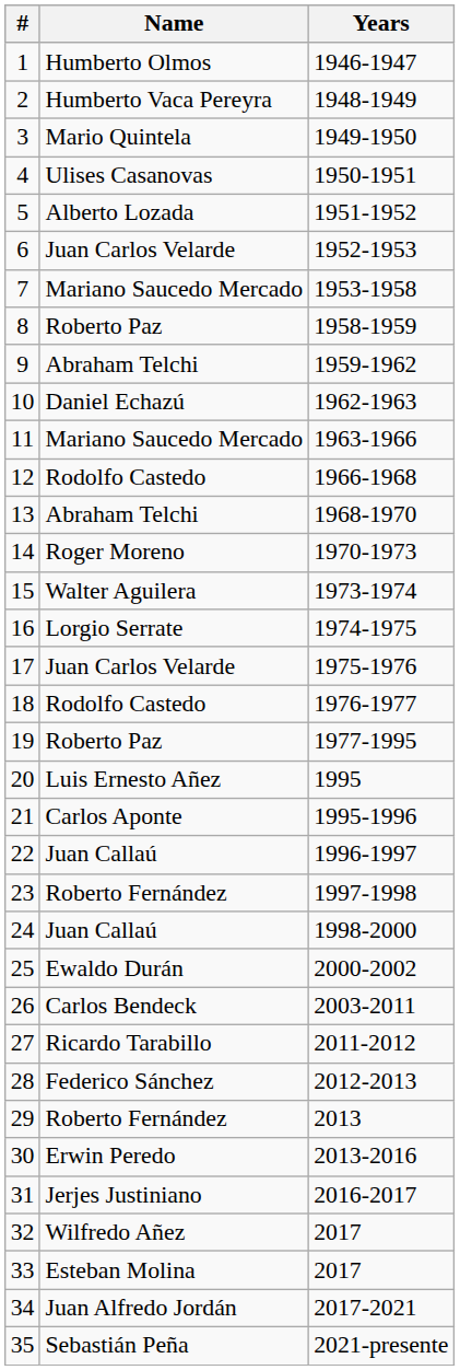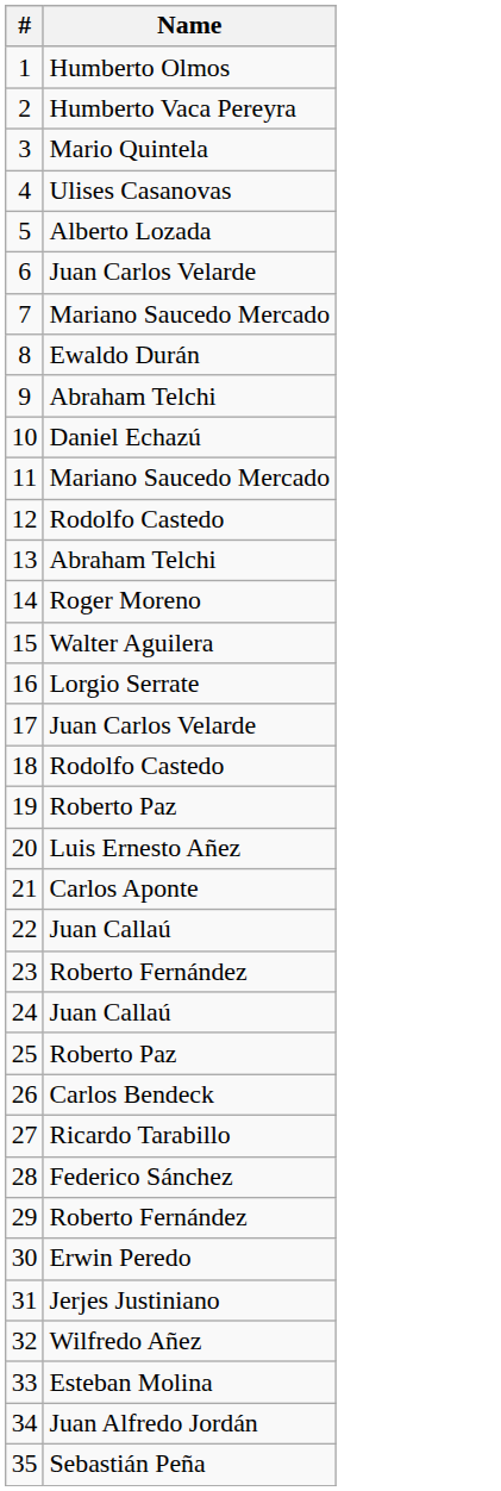- column: Years | 1946-1947 | 1948-1949 | 1949-1950 | 1950-1951 | 1951-1952 | 1952-1953 | 1953-1958 | 1958-1959 | 1959-1962 | 1962-1963 | 1963-1966 | 1966-1968 | 1968-1970 | 1970-1973 | 1973-1974 | 1974-1975 | 1975-1976 | 1976-1977 | 1977-1995 | 1995 | 1995-1996 | 1996-1997 | 1997-1998 | 1998-2000 | 2000-2002 | 2003-2011 | 2011-2012 | 2012-2013 | 2013 | 2013-2016 | 2016-2017 | 2017 | 2017 | 2017-2021 | 2021-presente
8 | Name: Roberto Paz -> Ewaldo Durán
25 | Name: Ewaldo Durán -> Roberto Paz
